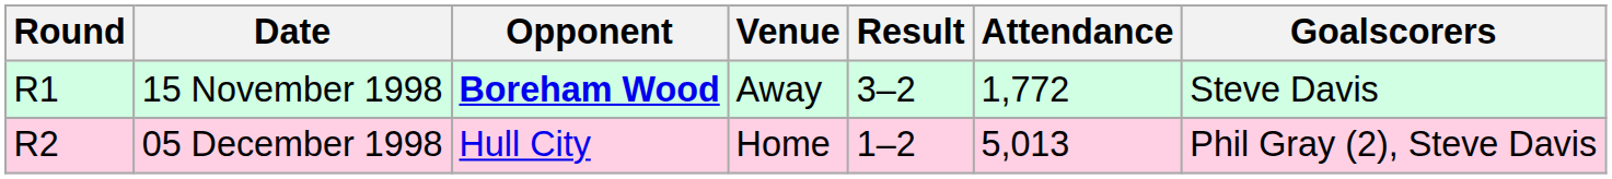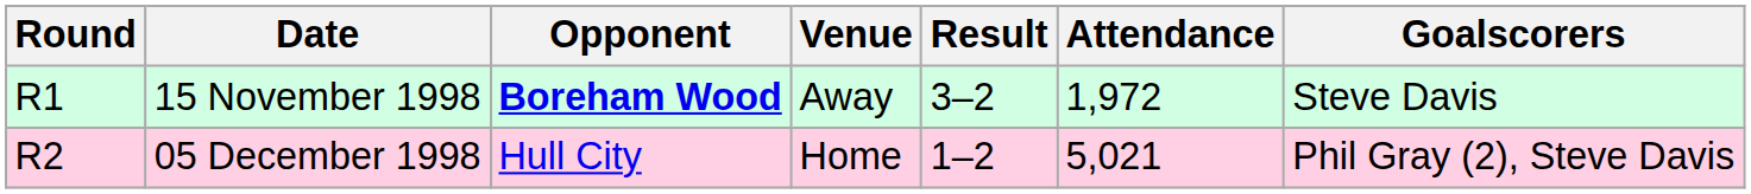15 November 1998 | Attendance: 1,772 -> 1,972
05 December 1998 | Attendance: 5,013 -> 5,021
